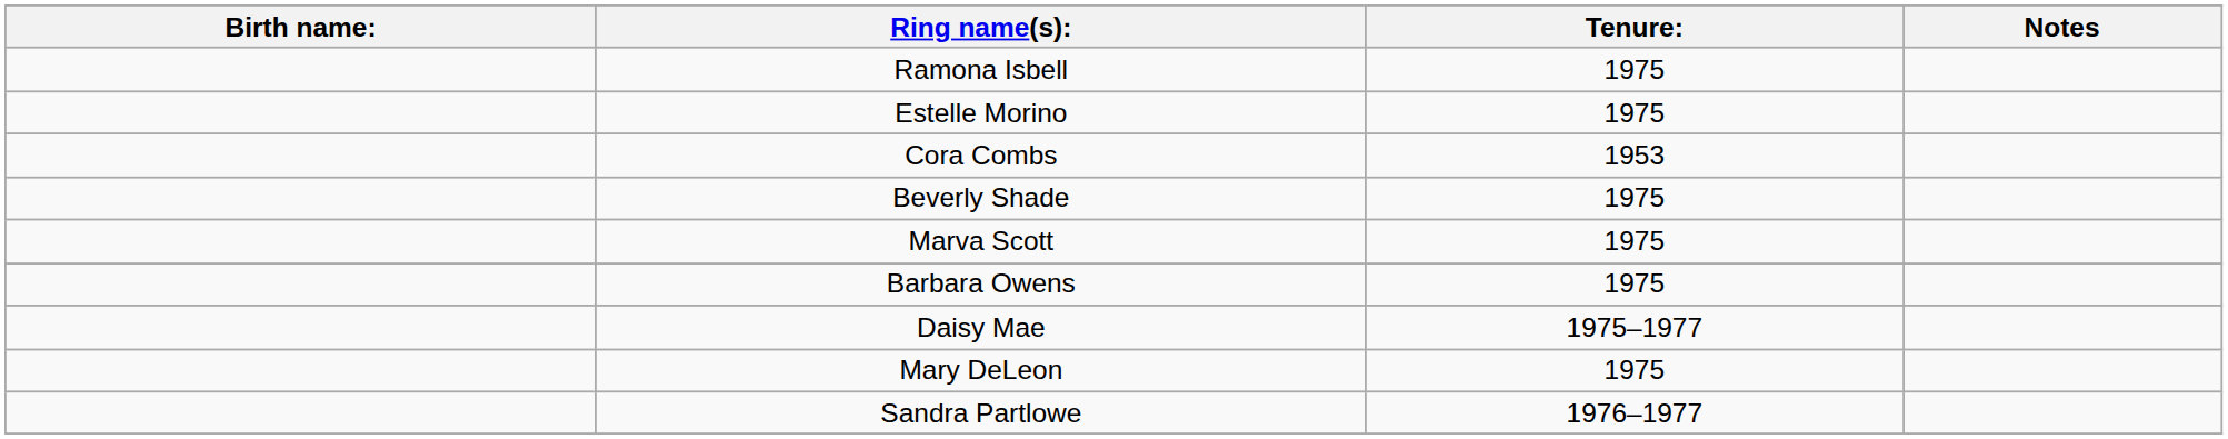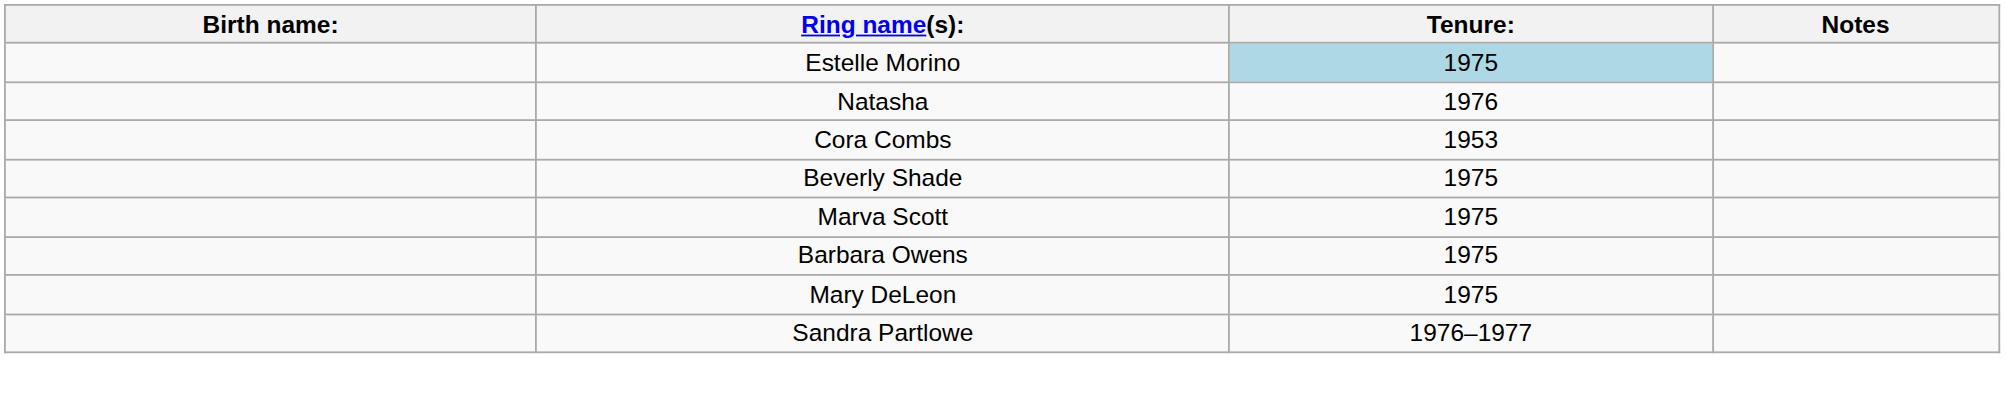- row: Ramona Isbell | 1975
Estelle Morino | Tenure:: no background -> lightblue background
+ row: Natasha | 1976
- row: Daisy Mae | 1975–1977
